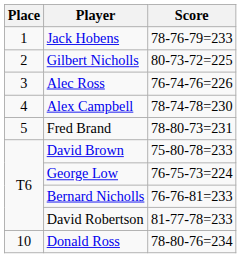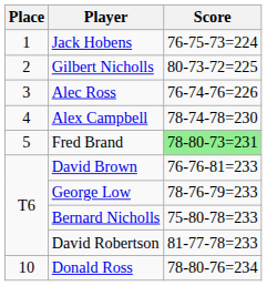Jack Hobens | Score: 78-76-79=233 -> 76-75-73=224
Fred Brand | Score: no background -> lightgreen background
David Brown | Score: 75-80-78=233 -> 76-76-81=233
George Low | Score: 76-75-73=224 -> 78-76-79=233
Bernard Nicholls | Score: 76-76-81=233 -> 75-80-78=233
